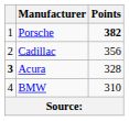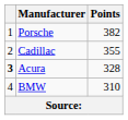Porsche | Points: bold -> normal
Cadillac | Points: 356 -> 355
